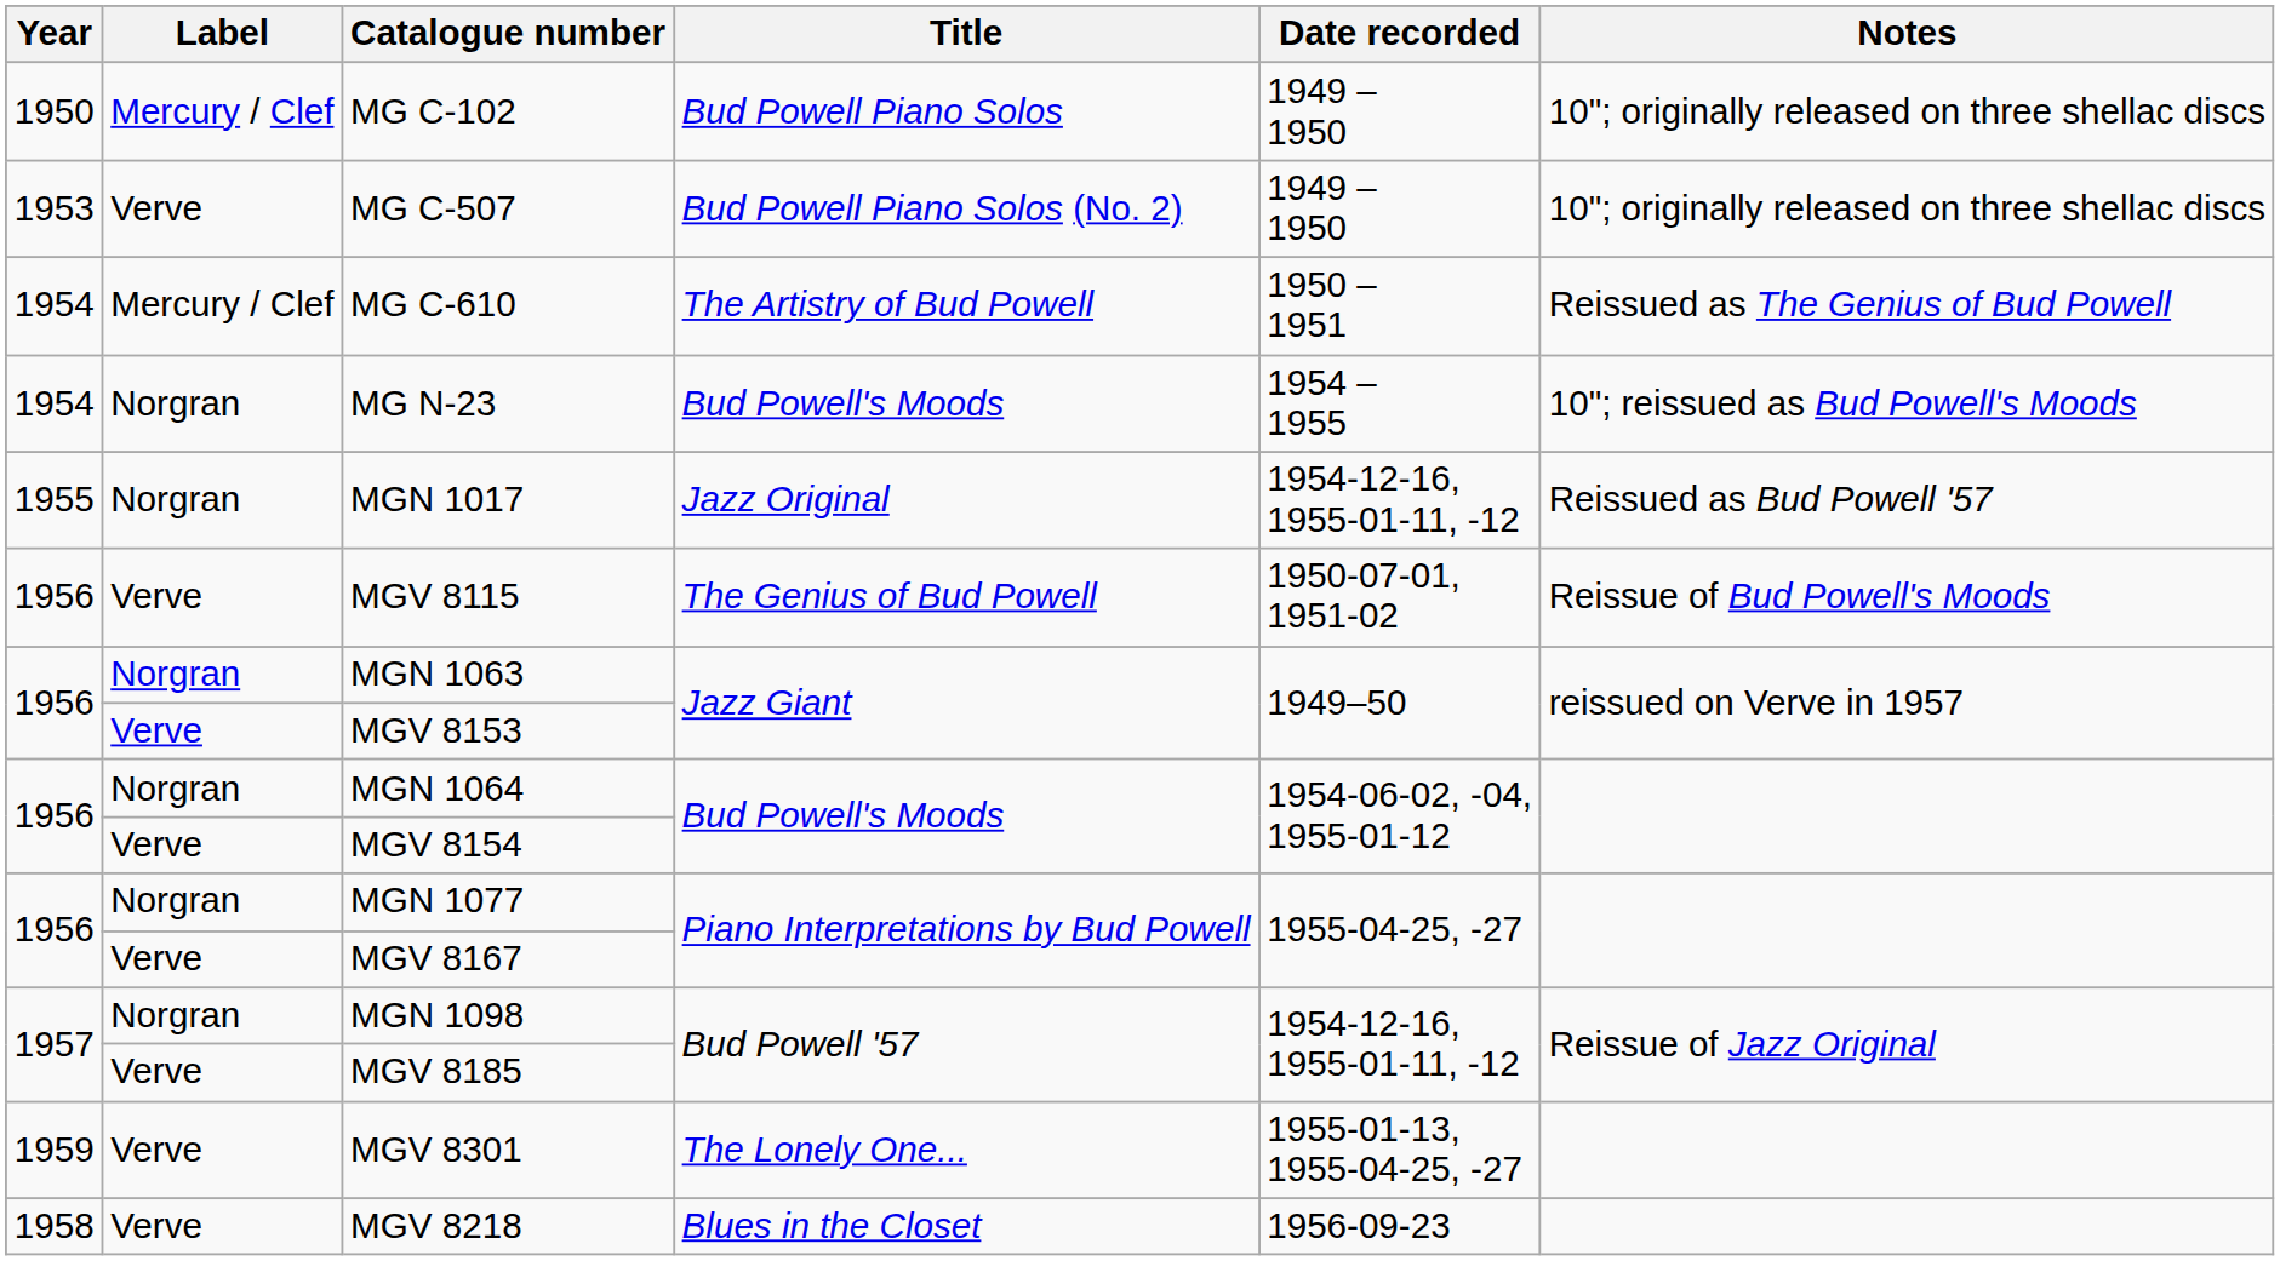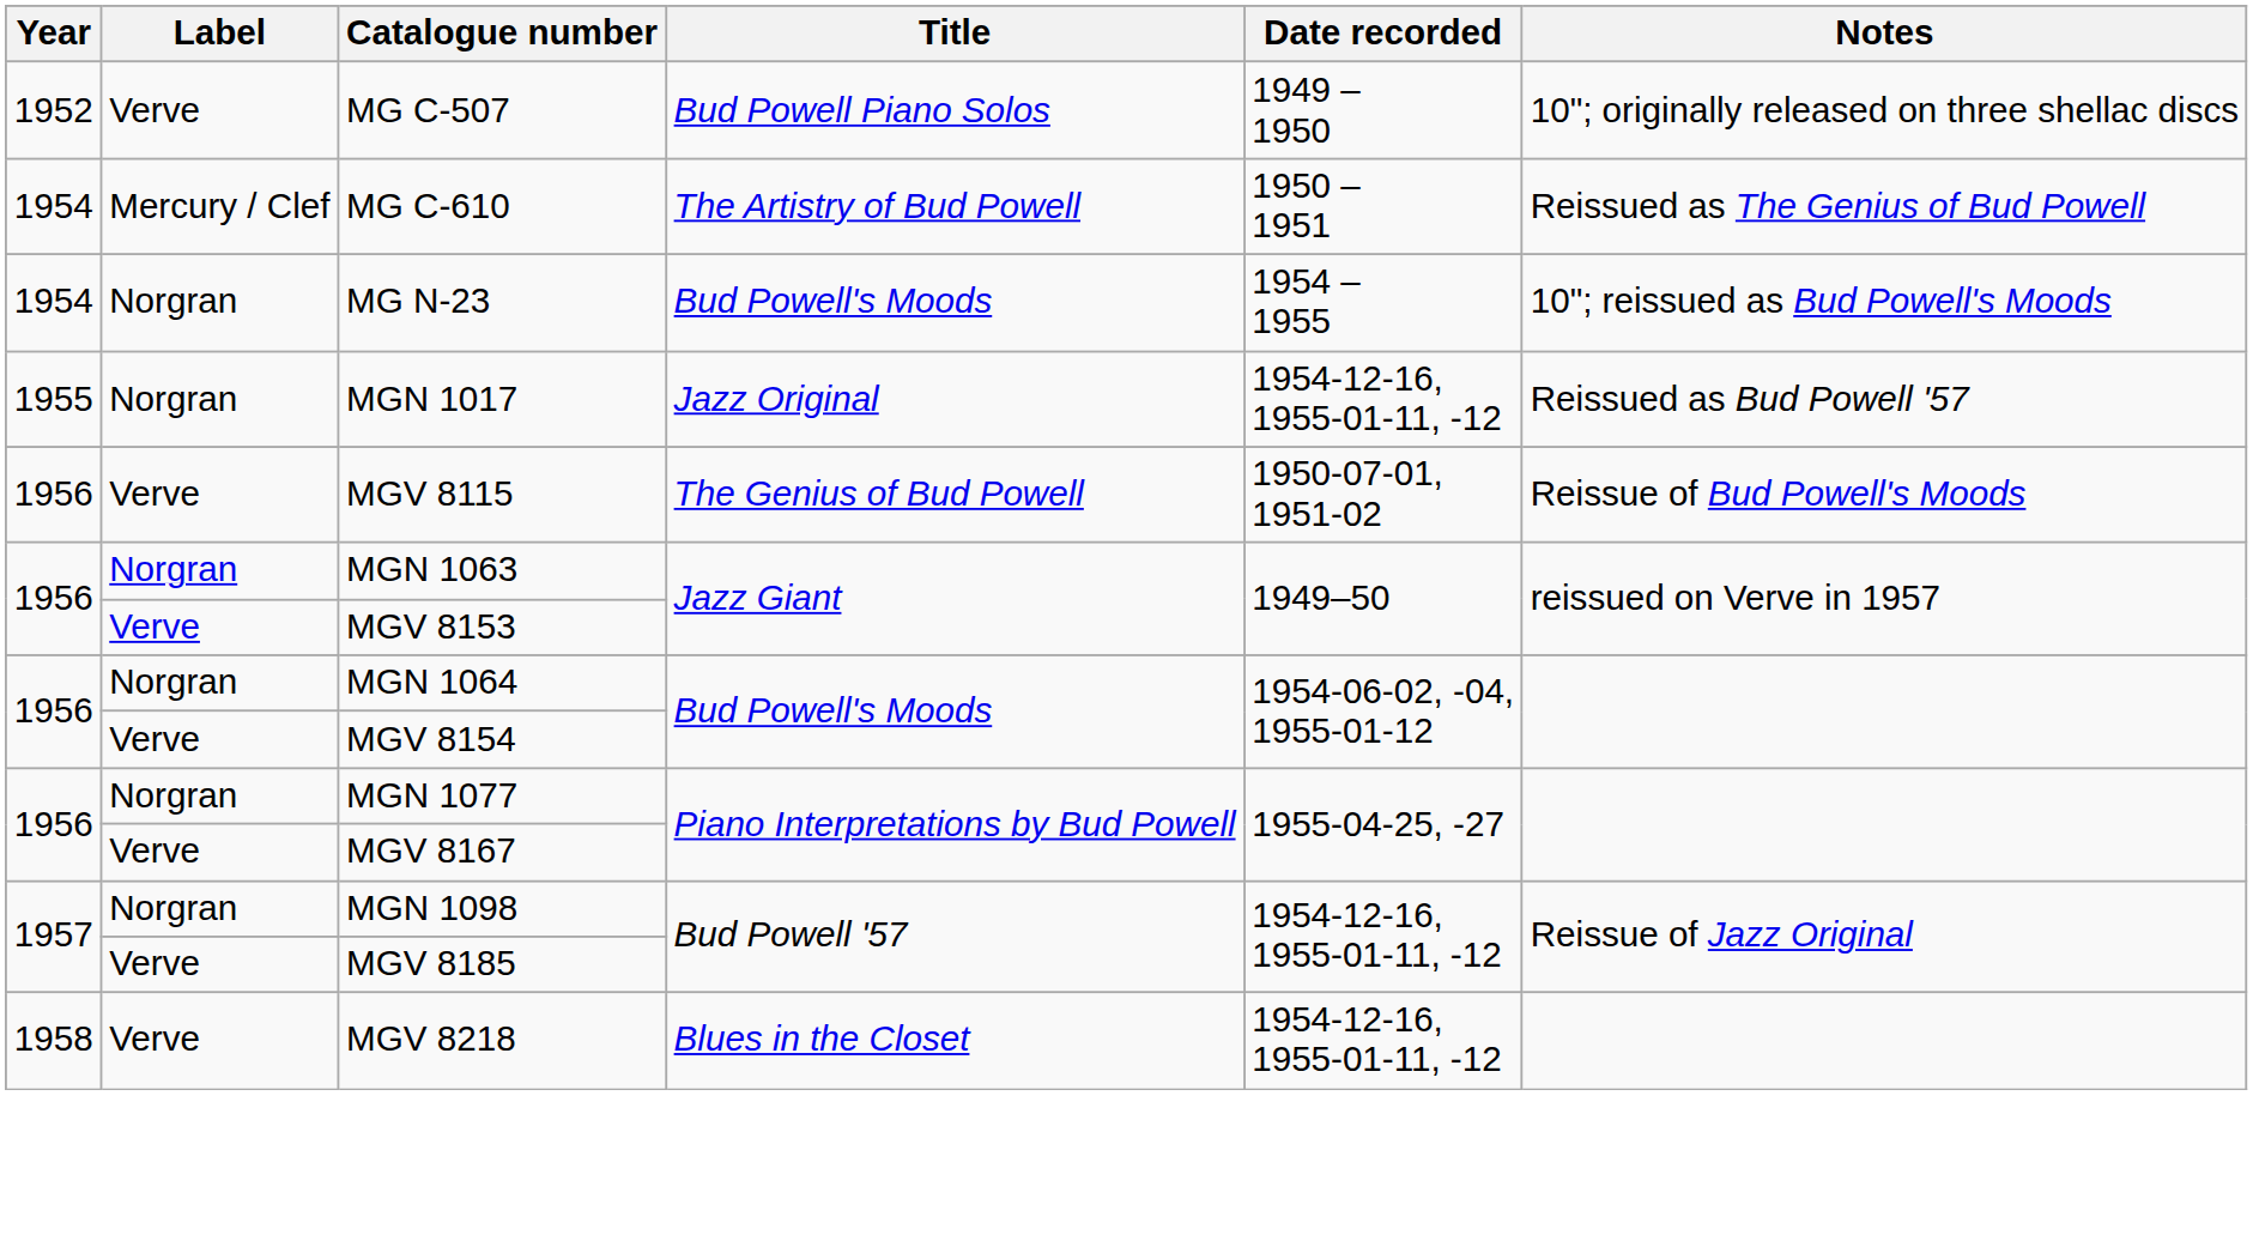- row: 1950 | Mercury / Clef | MG C-102 | Bud Powell Piano Solos | 1949 – 1950 | 10"; originally released on three shellac discs
MG C-507 | Year: 1953 -> 1952
MG C-507 | Title: Bud Powell Piano Solos (No. 2) -> Bud Powell Piano Solos
- row: 1959 | Verve | MGV 8301 | The Lonely One... | 1955-01-13, 1955-04-25, -27
MGV 8218 | Date recorded: 1956-09-23 -> 1954-12-16, 1955-01-11, -12
